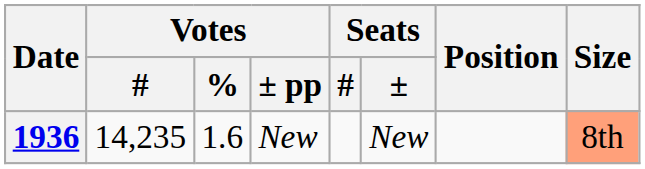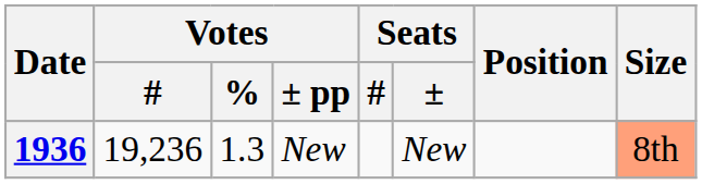1936 | Votes / #: 14,235 -> 19,236
1936 | Votes / %: 1.6 -> 1.3
